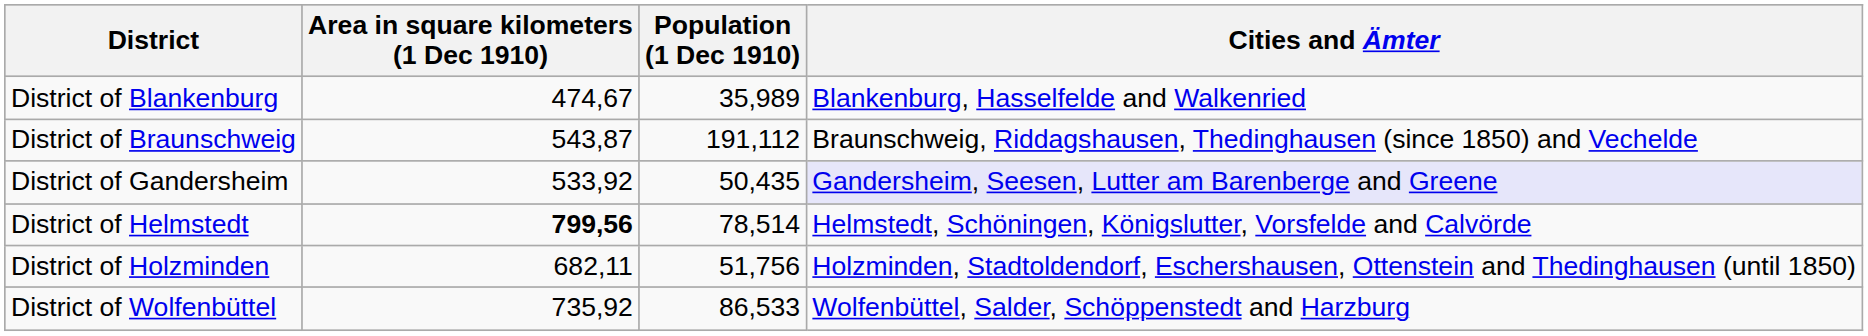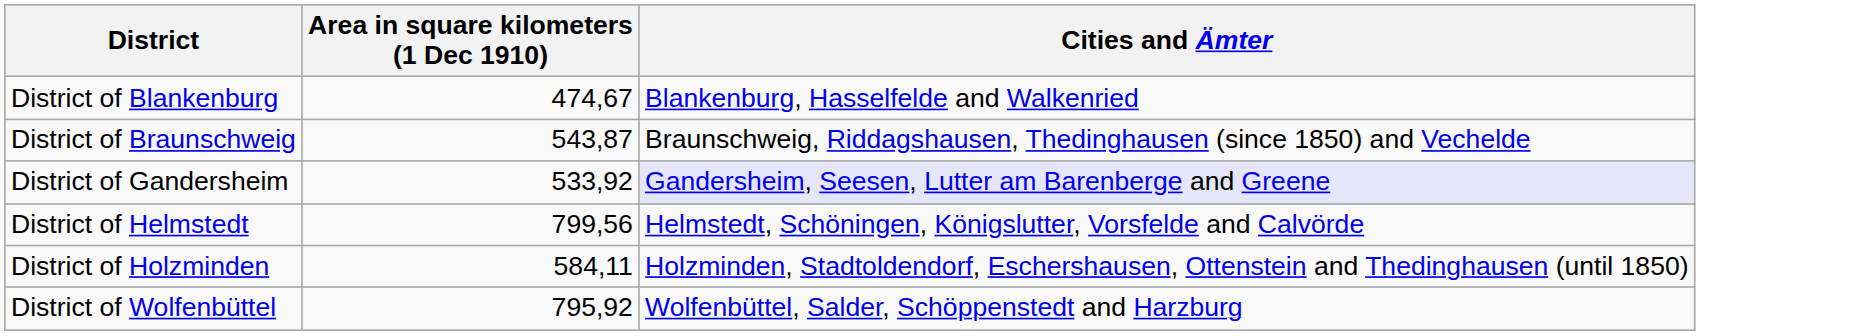- column: Population (1 Dec 1910) | 35,989 | 191,112 | 50,435 | 78,514 | 51,756 | 86,533
District of Helmstedt | Area in square kilometers (1 Dec 1910): bold -> normal
District of Holzminden | Area in square kilometers (1 Dec 1910): 682,11 -> 584,11
District of Wolfenbüttel | Area in square kilometers (1 Dec 1910): 735,92 -> 795,92
